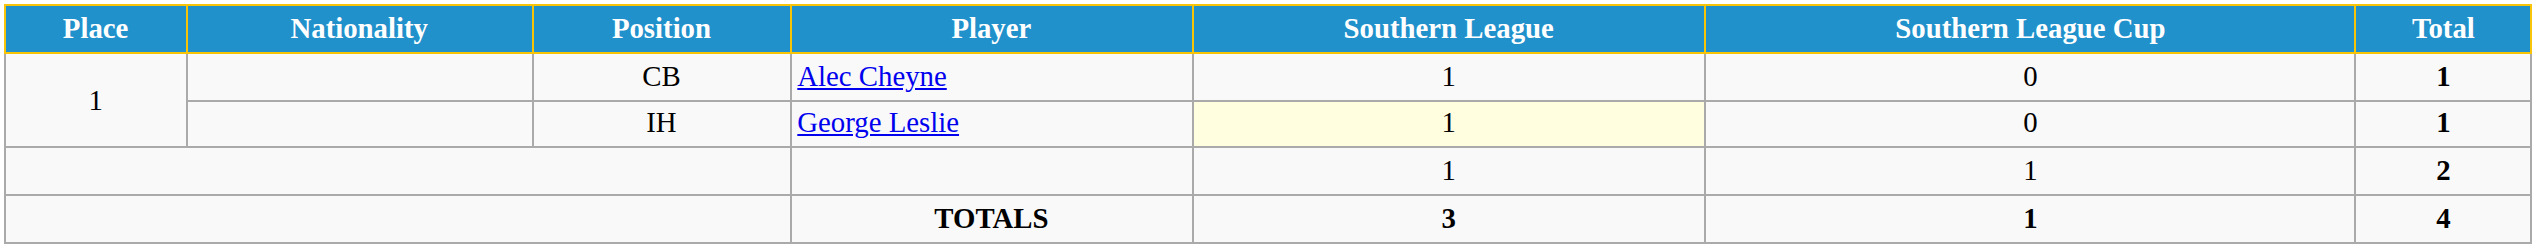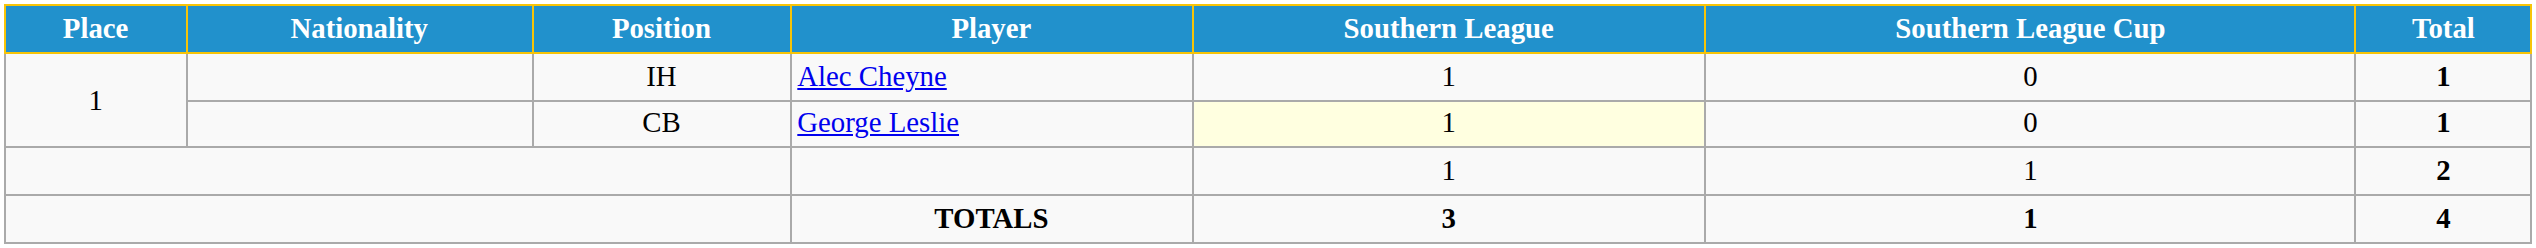Alec Cheyne | Position: CB -> IH
George Leslie | Position: IH -> CB
